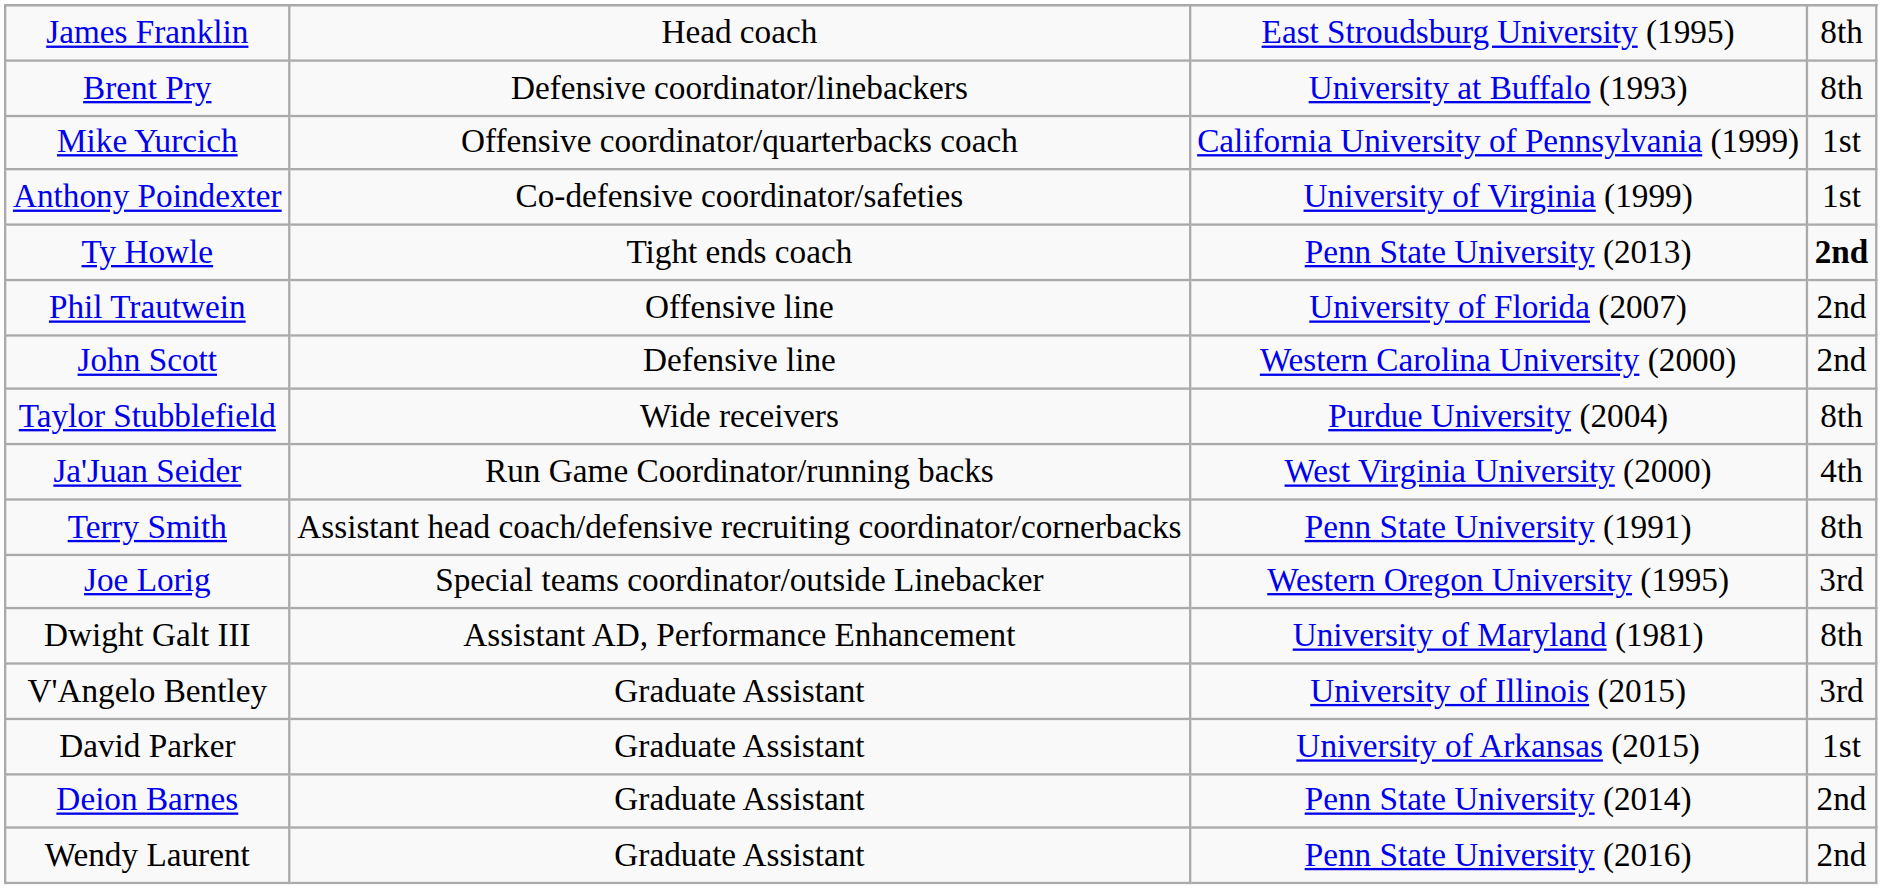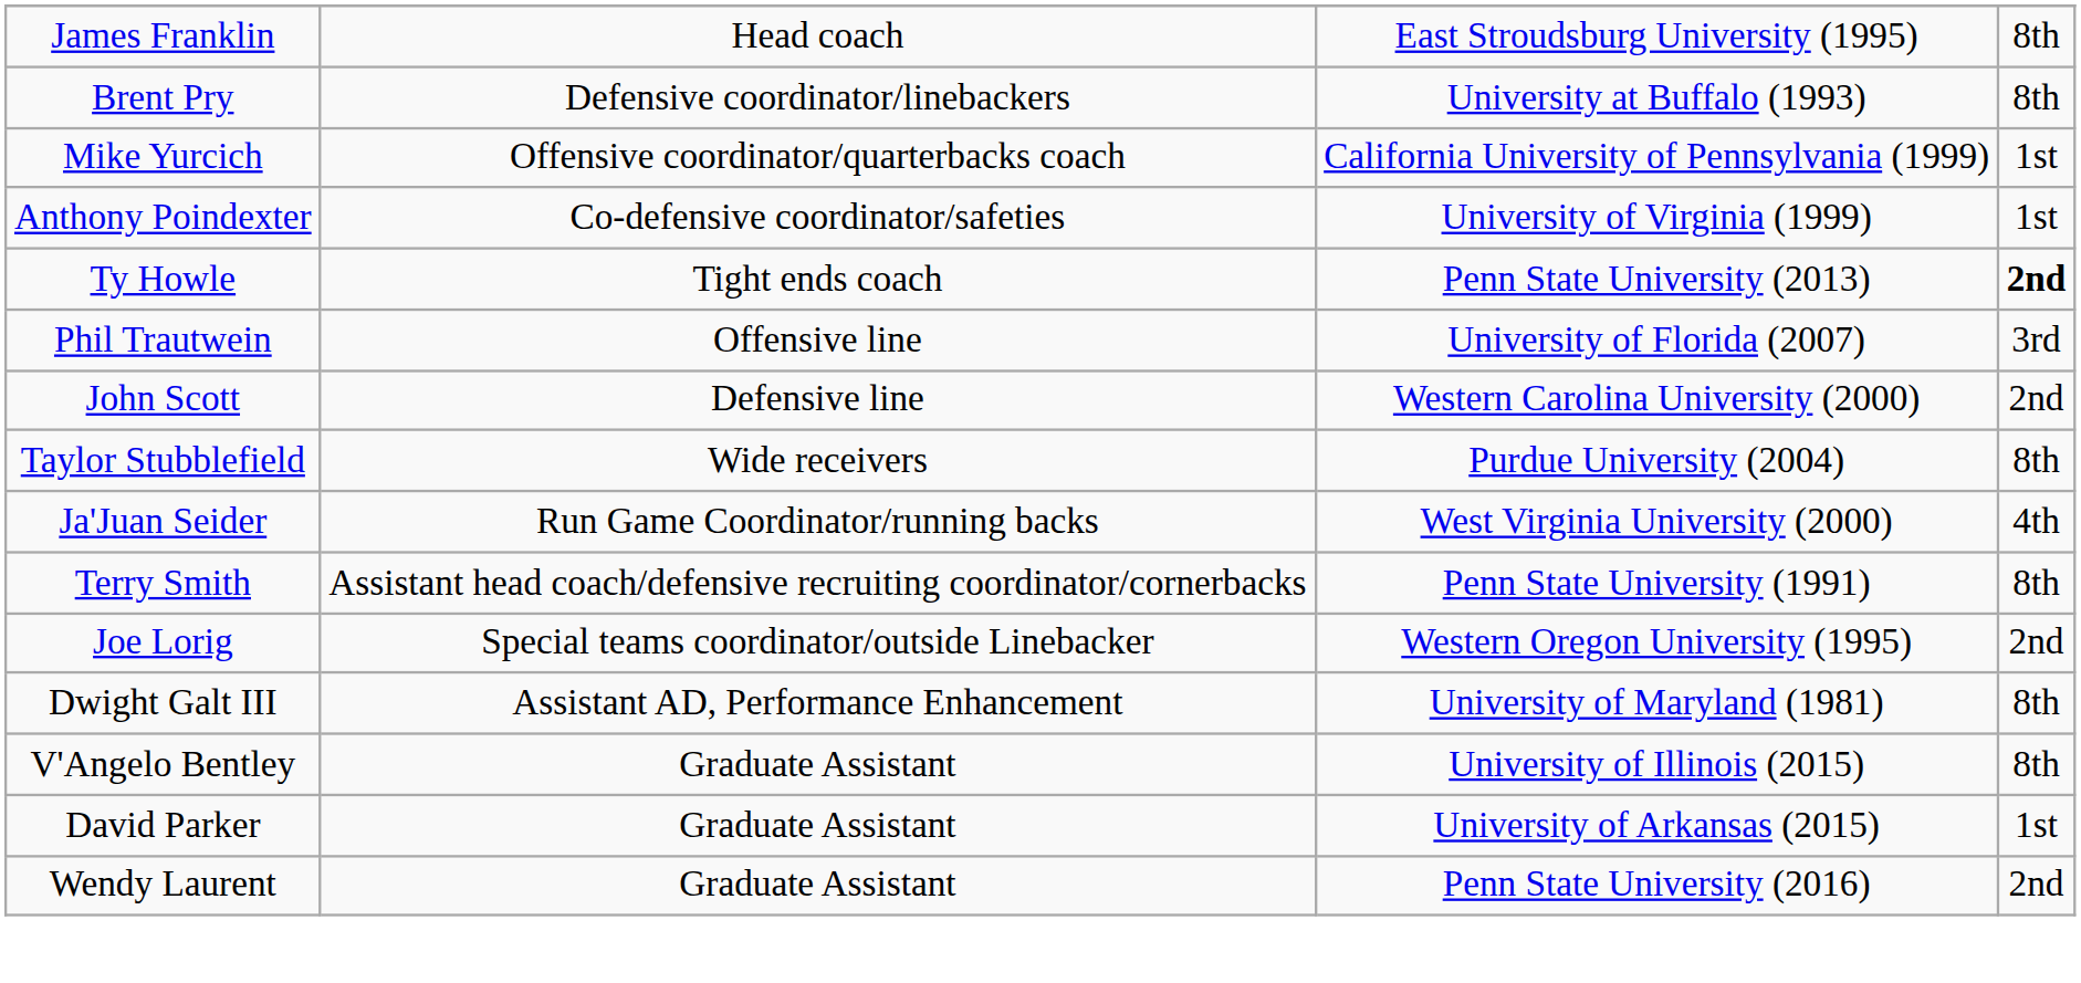Phil Trautwein | column 4: 2nd -> 3rd
Joe Lorig | column 4: 3rd -> 2nd
V'Angelo Bentley | column 4: 3rd -> 8th
- row: Deion Barnes | Graduate Assistant | Penn State University (2014) | 2nd
